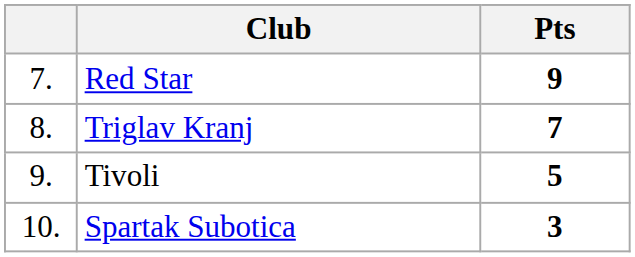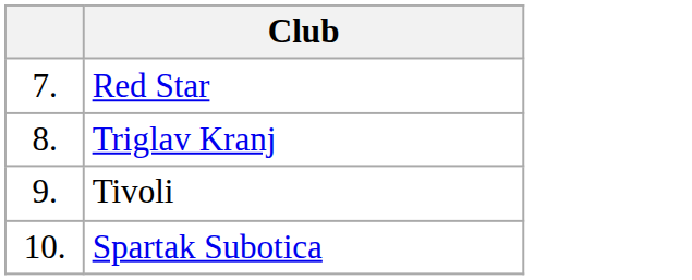- column: Pts | 9 | 7 | 5 | 3
